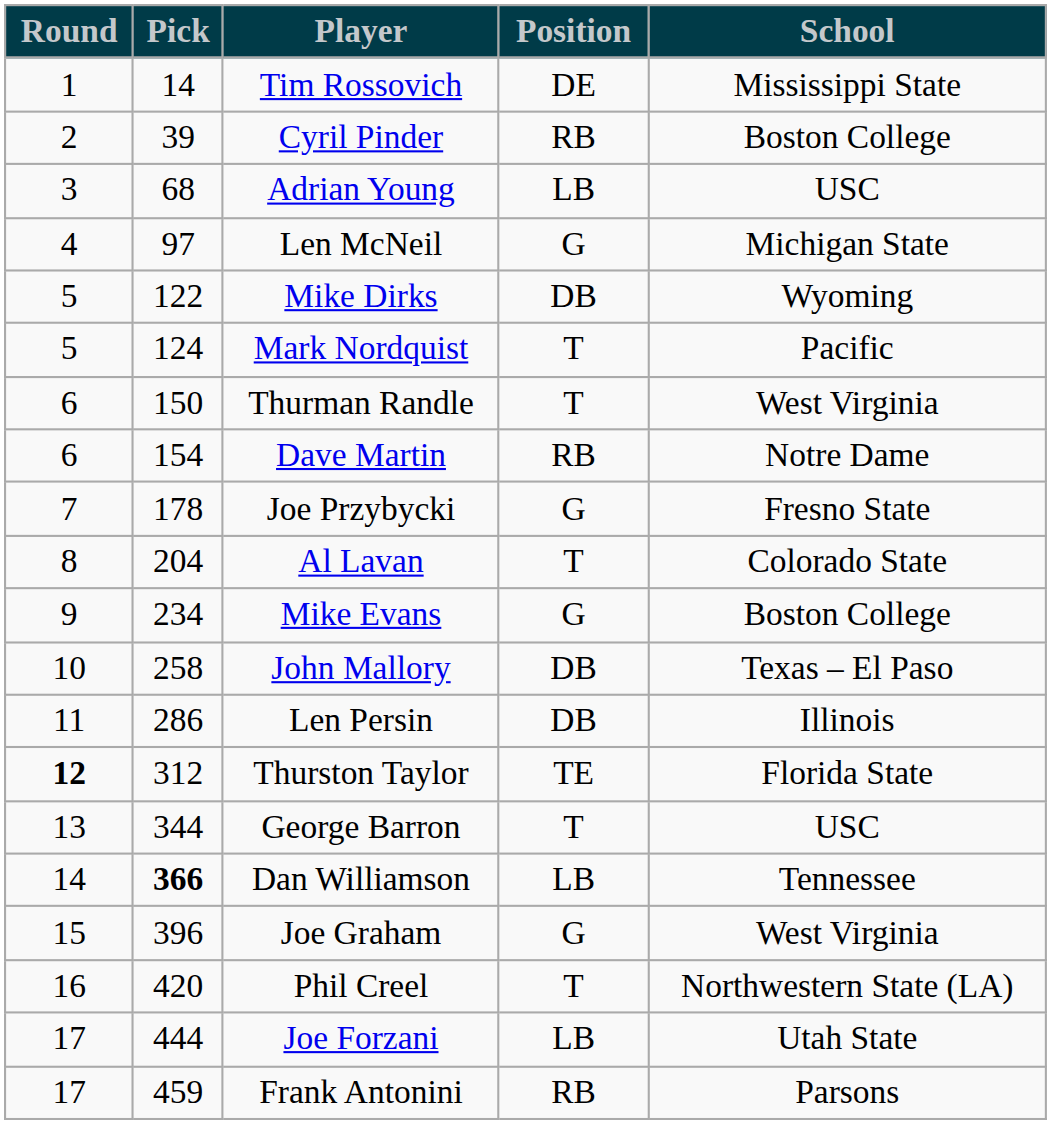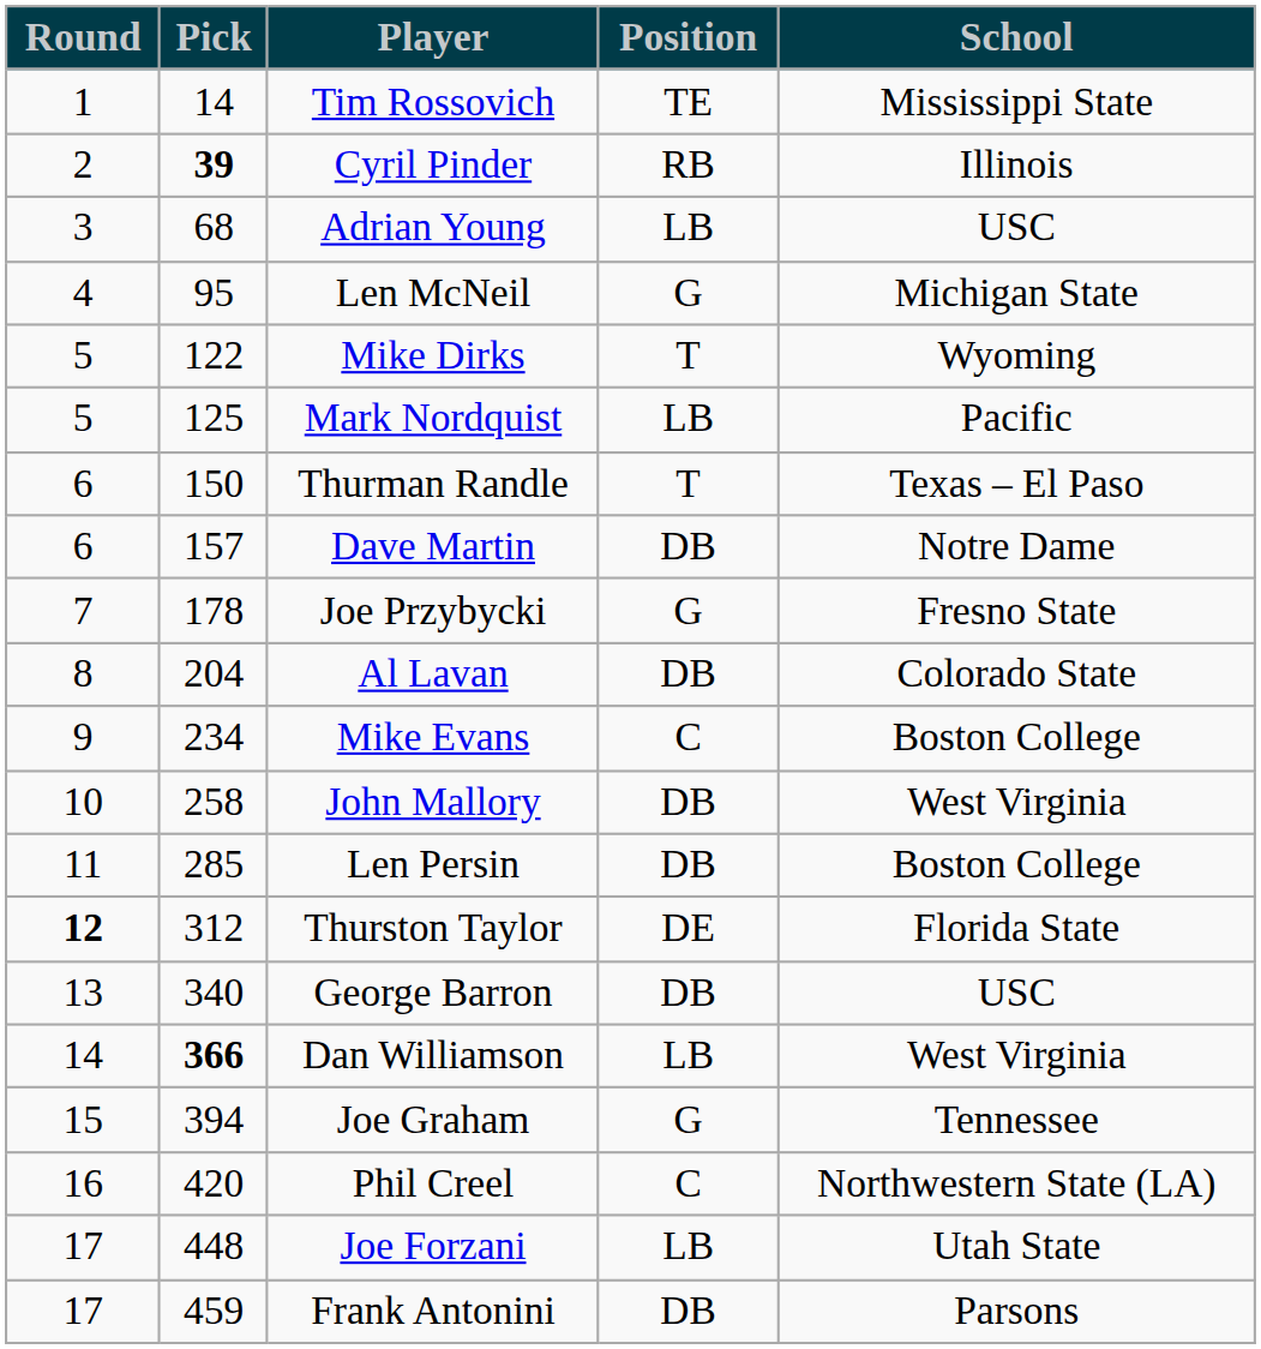Tim Rossovich | Position: DE -> TE
Cyril Pinder | Pick: normal -> bold
Cyril Pinder | School: Boston College -> Illinois
Len McNeil | Pick: 97 -> 95
Mike Dirks | Position: DB -> T
Mark Nordquist | Pick: 124 -> 125
Mark Nordquist | Position: T -> LB
Thurman Randle | School: West Virginia -> Texas – El Paso
Dave Martin | Pick: 154 -> 157
Dave Martin | Position: RB -> DB
Al Lavan | Position: T -> DB
Mike Evans | Position: G -> C
John Mallory | School: Texas – El Paso -> West Virginia
Len Persin | Pick: 286 -> 285
Len Persin | School: Illinois -> Boston College
Thurston Taylor | Position: TE -> DE
George Barron | Pick: 344 -> 340
George Barron | Position: T -> DB
Dan Williamson | School: Tennessee -> West Virginia
Joe Graham | Pick: 396 -> 394
Joe Graham | School: West Virginia -> Tennessee
Phil Creel | Position: T -> C
Joe Forzani | Pick: 444 -> 448
Frank Antonini | Position: RB -> DB
